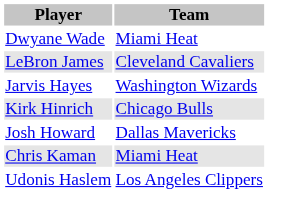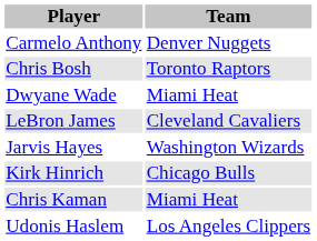+ row: Carmelo Anthony | Denver Nuggets
+ row: Chris Bosh | Toronto Raptors
- row: Josh Howard | Dallas Mavericks
